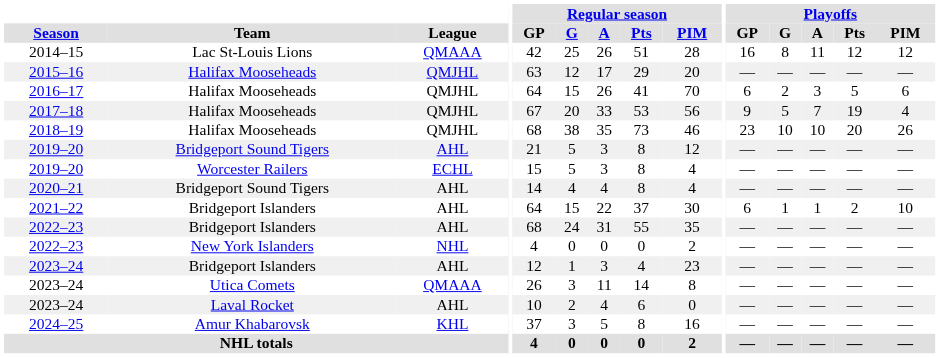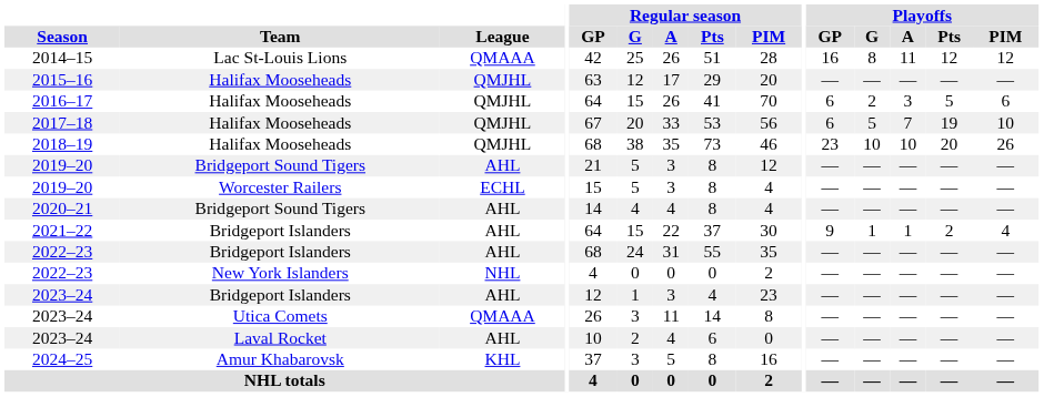2017–18 | Playoffs / GP: 9 -> 6
2017–18 | Playoffs / PIM: 4 -> 10
2021–22 | Playoffs / GP: 6 -> 9
2021–22 | Playoffs / PIM: 10 -> 4
